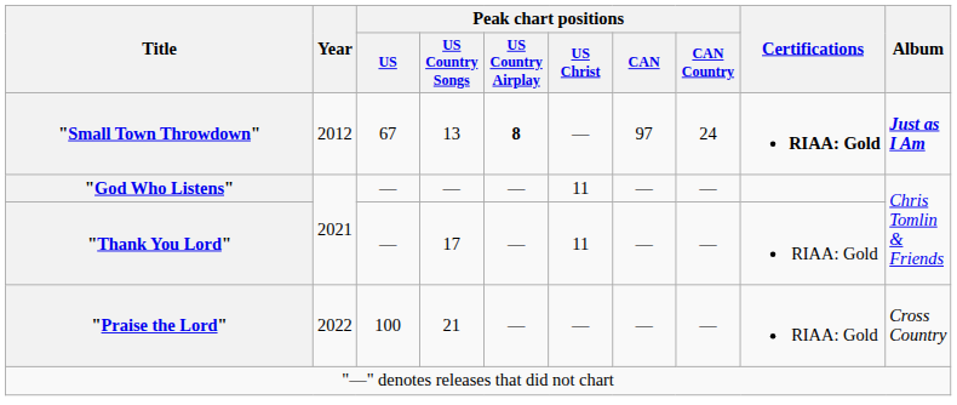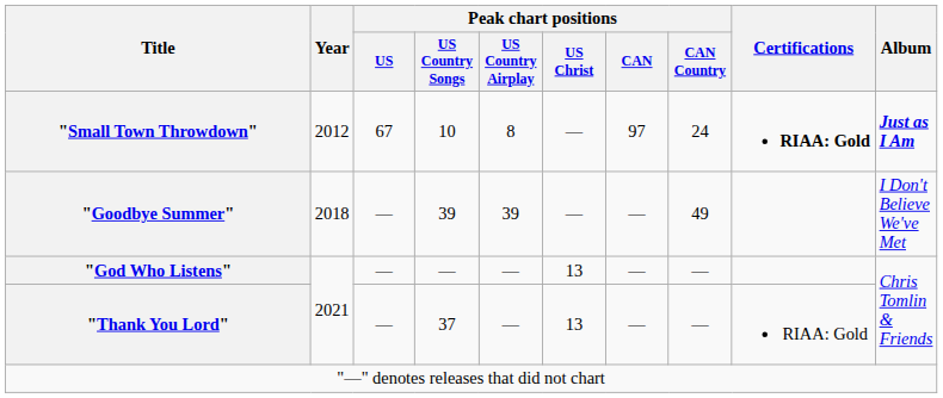"Small Town Throwdown" | Peak chart positions / US Country Songs: 13 -> 10
"Small Town Throwdown" | Peak chart positions / US Country Airplay: bold -> normal
+ row: "Goodbye Summer" | 2018 | — | 39 | 39 | — | — | 49 | I Don't Believe We've Met
"God Who Listens" | Peak chart positions / US Christ: 11 -> 13
"Thank You Lord" | Peak chart positions / US Country Songs: 17 -> 37
"Thank You Lord" | Peak chart positions / US Christ: 11 -> 13
- row: "Praise the Lord" | 2022 | 100 | 21 | — | — | — | — | RIAA: Gold | Cross Country
